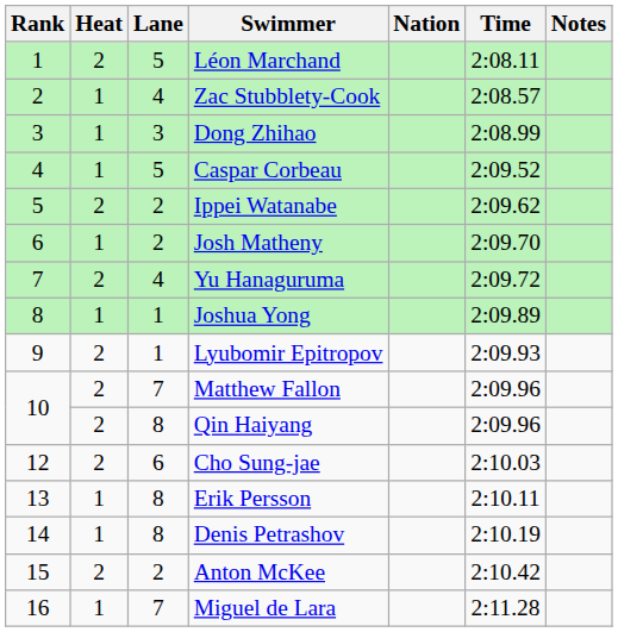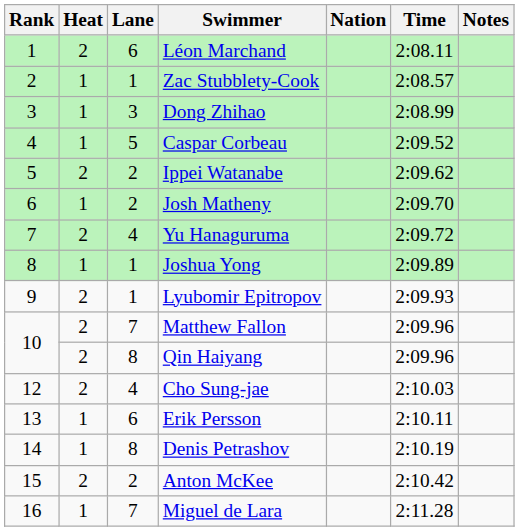Léon Marchand | Lane: 5 -> 6
Zac Stubblety-Cook | Lane: 4 -> 1
Cho Sung-jae | Lane: 6 -> 4
Erik Persson | Lane: 8 -> 6
